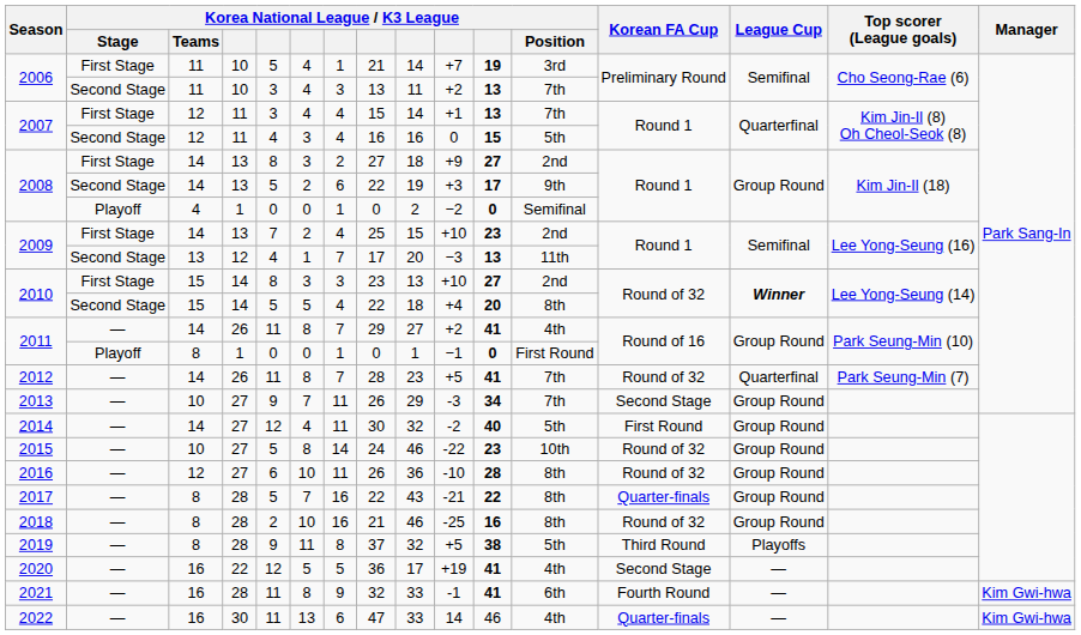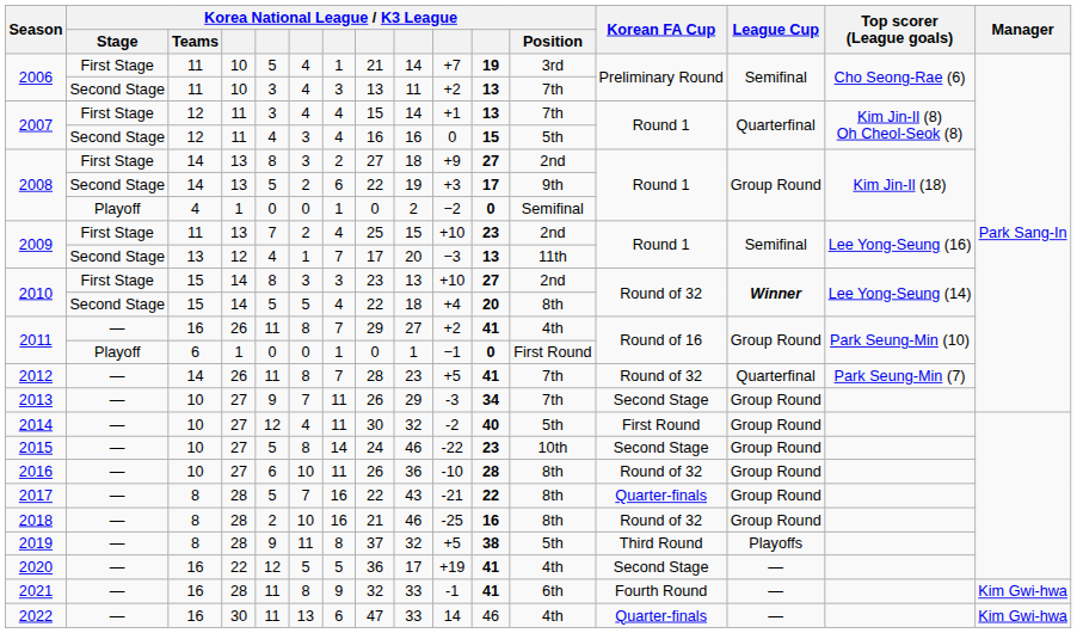2009 / First Stage | Korea National League / K3 League / Teams: 14 -> 11
2011 / — | Korea National League / K3 League / Teams: 14 -> 16
2011 / Playoff | Korea National League / K3 League / Teams: 8 -> 6
2014 | Korea National League / K3 League / Teams: 14 -> 10
2015 | Korean FA Cup: Round of 32 -> Second Stage
2016 | Korea National League / K3 League / Teams: 12 -> 10
